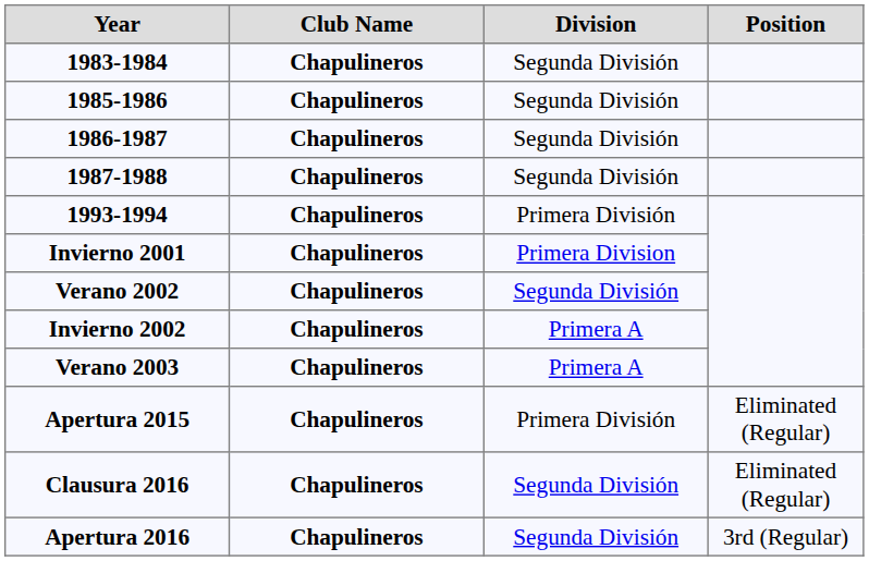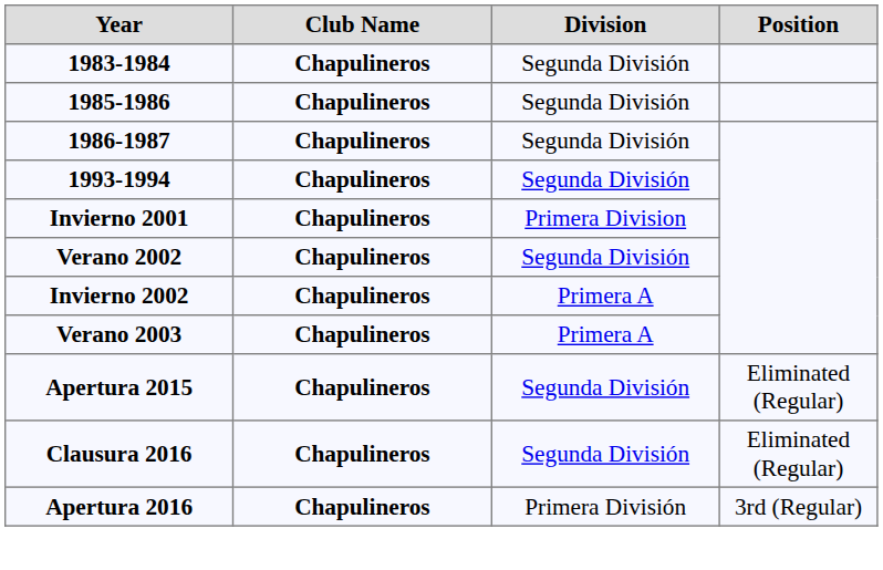- row: 1987-1988 | Chapulineros | Segunda División
1993-1994 | Division: Primera División -> Segunda División
Apertura 2015 | Division: Primera División -> Segunda División
Apertura 2016 | Division: Segunda División -> Primera División
